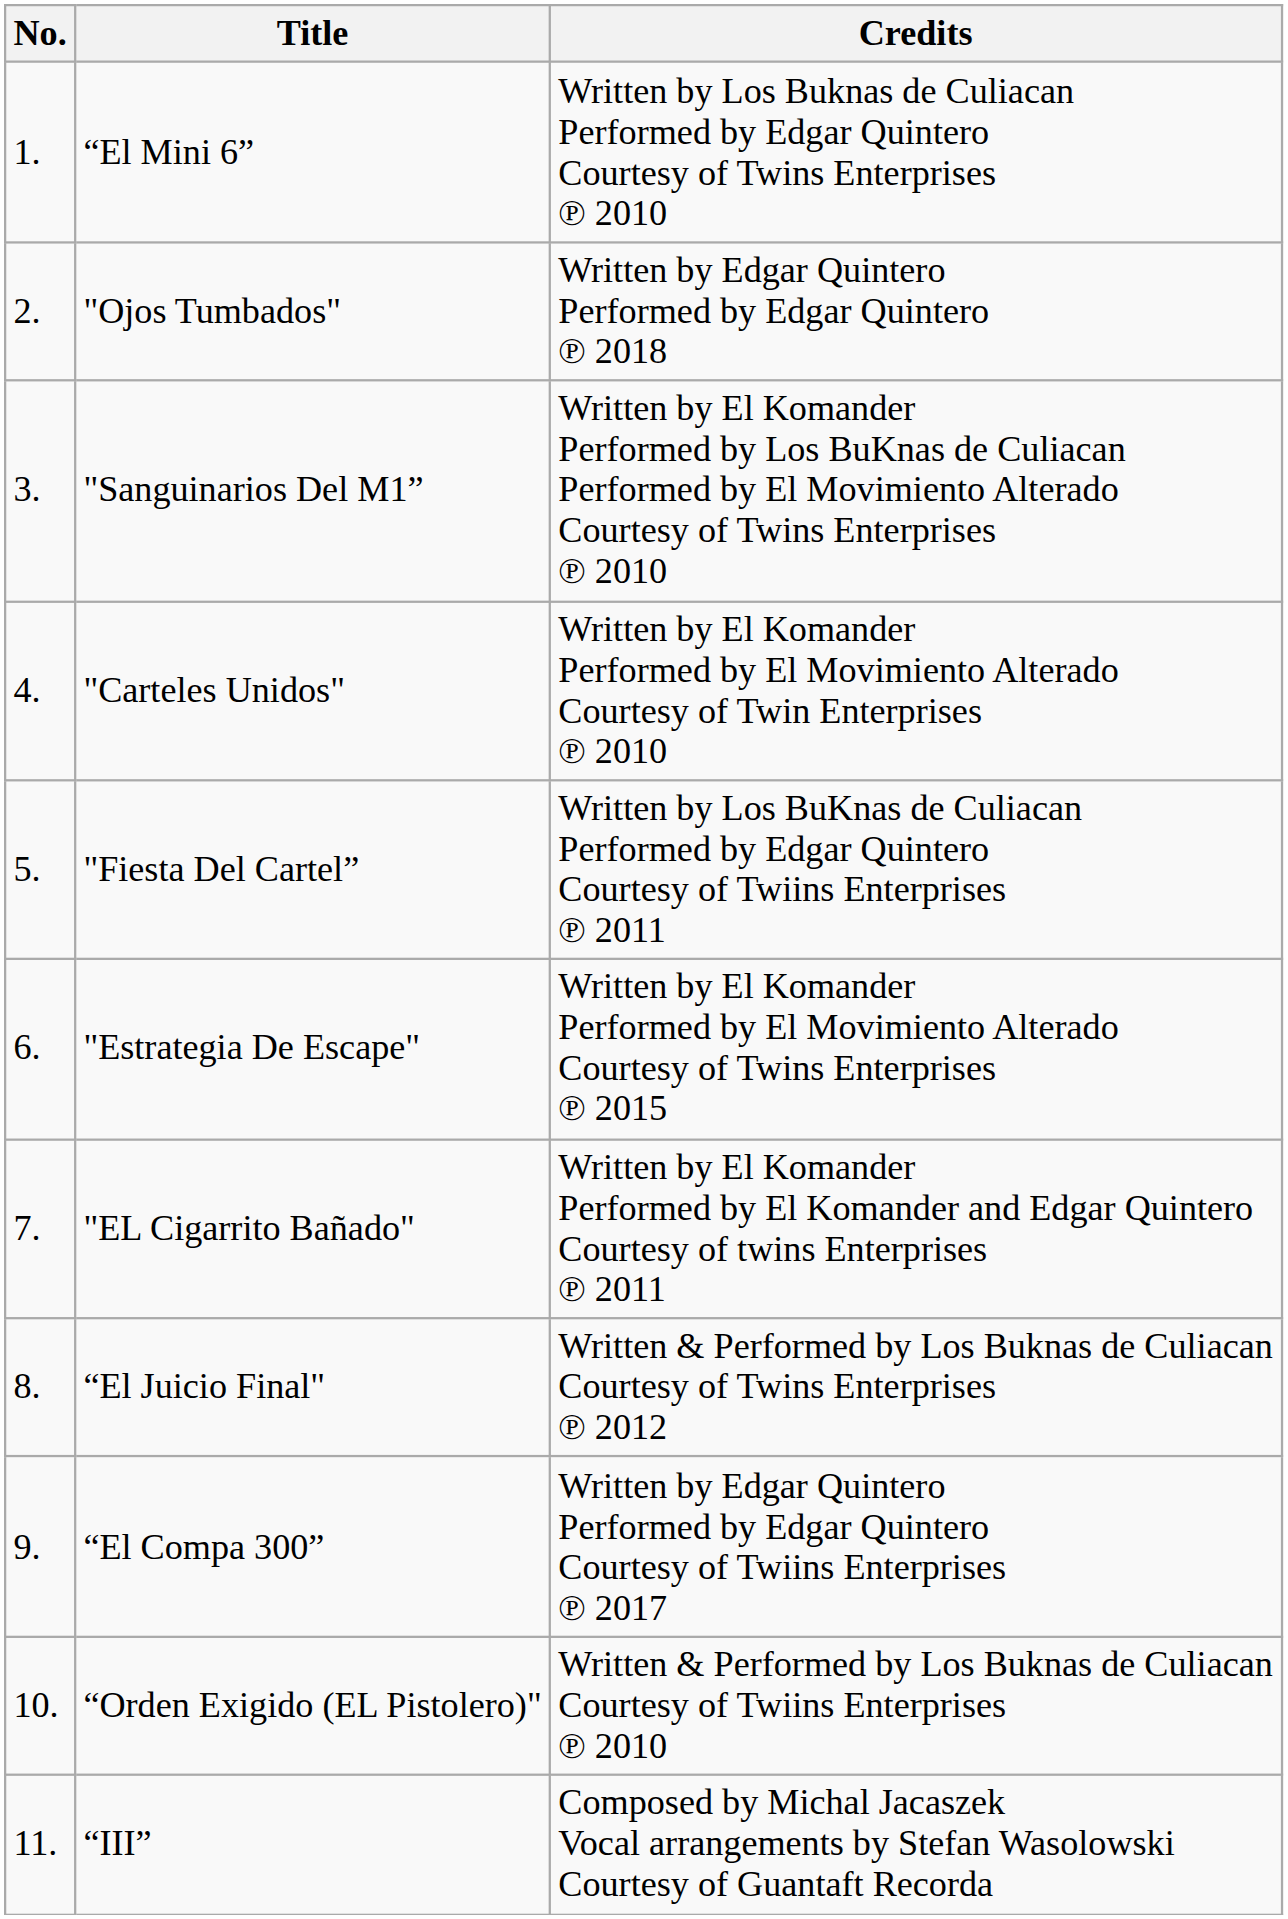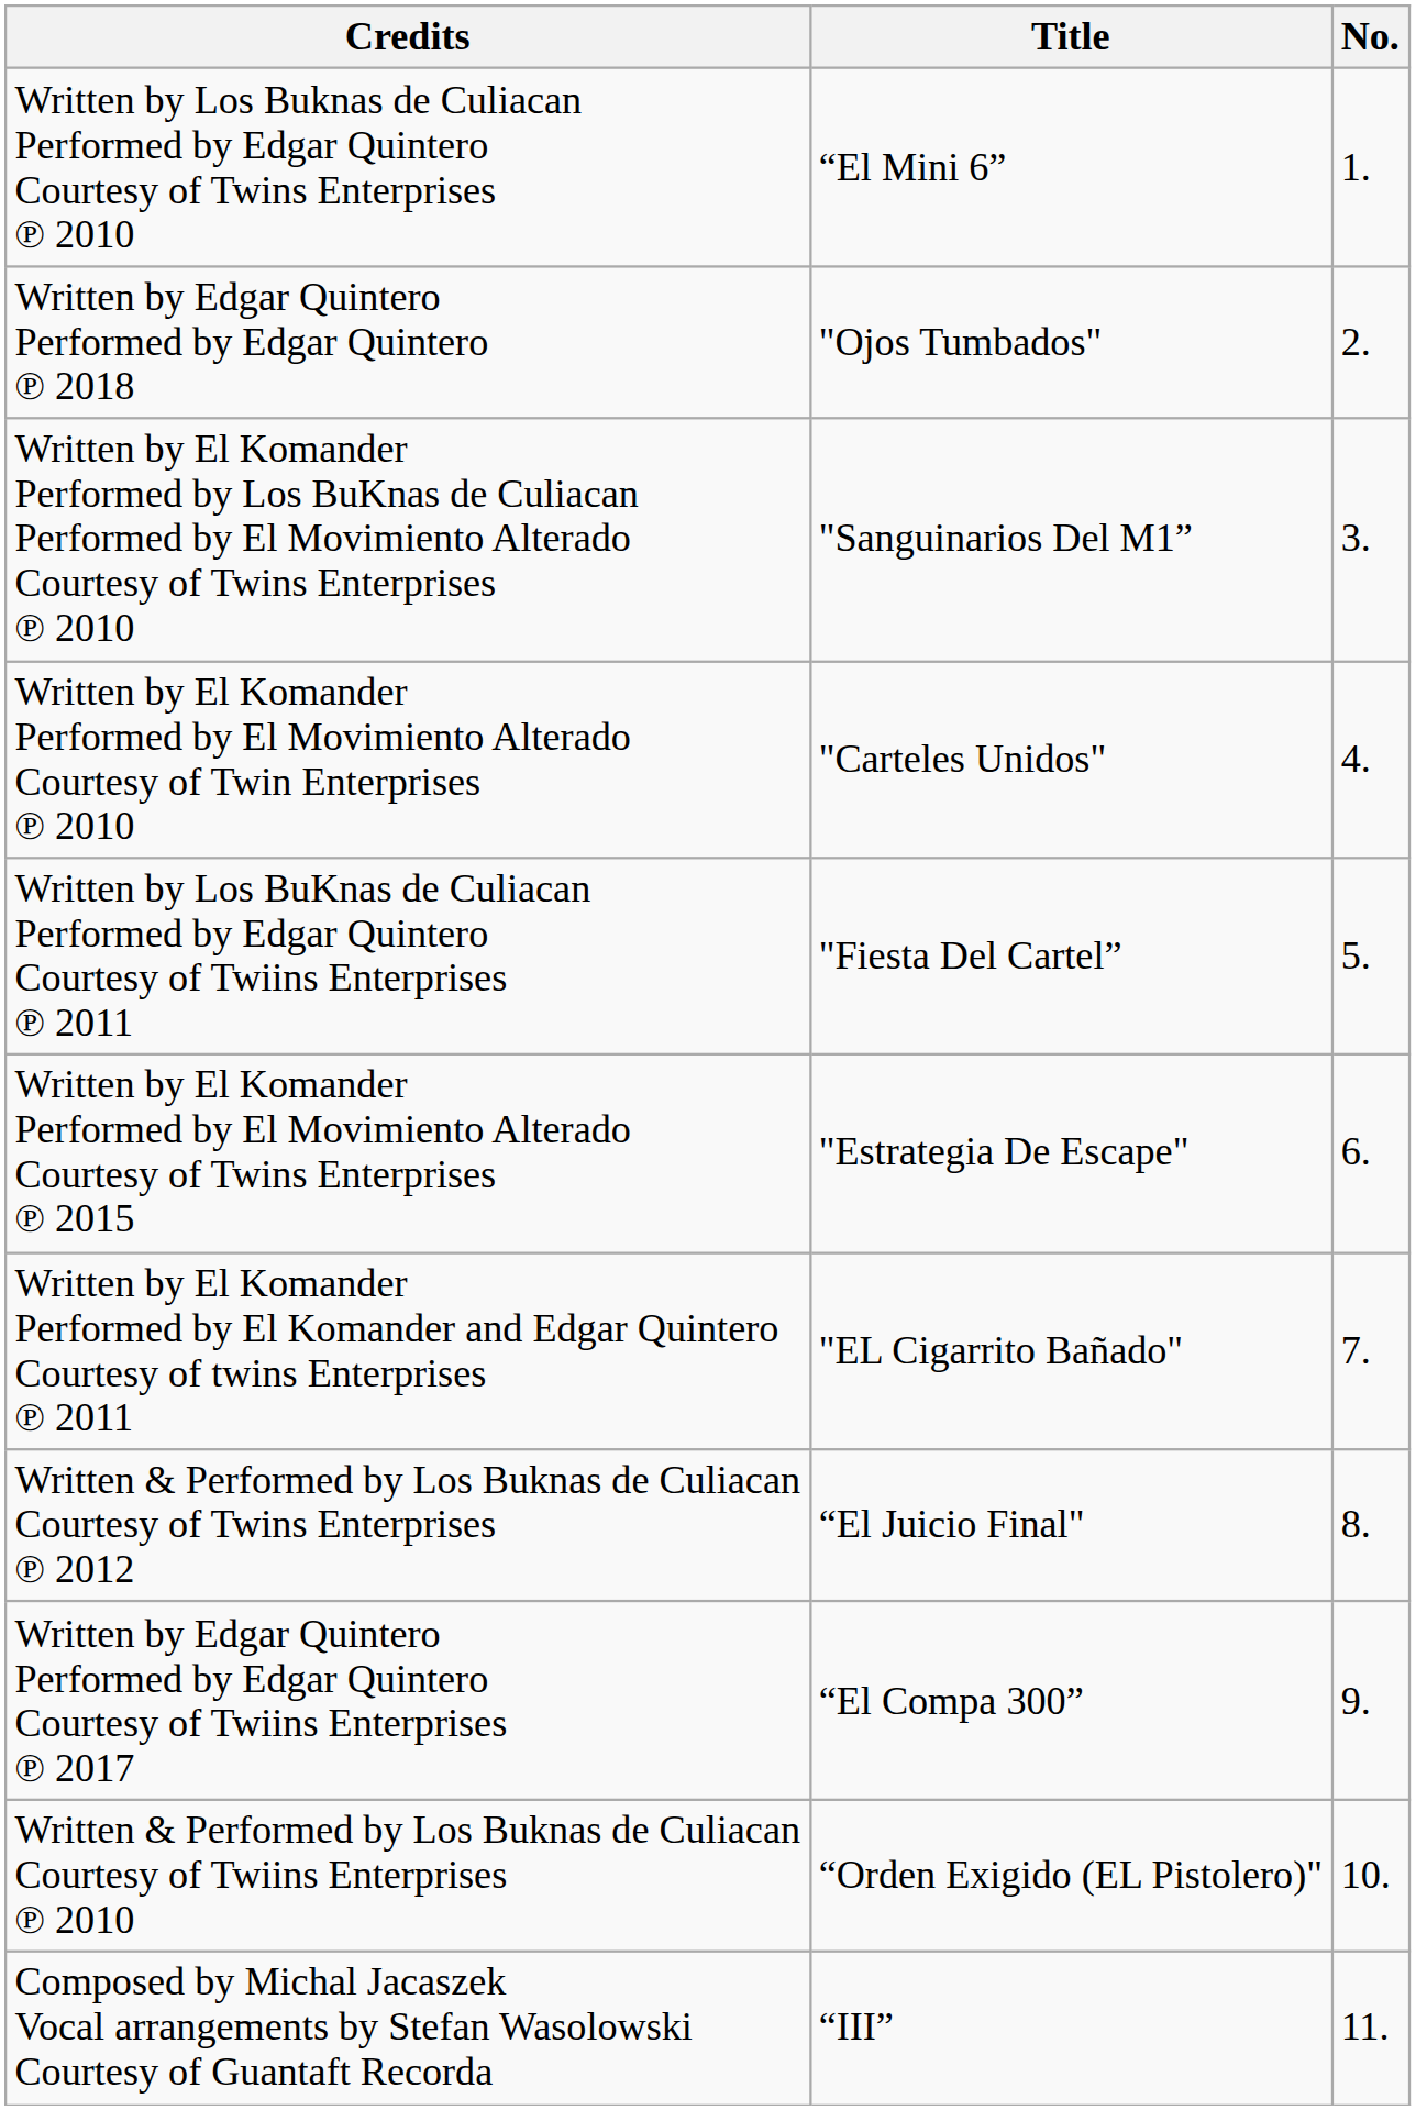columns swapped: No. <-> Credits
